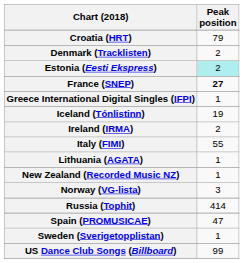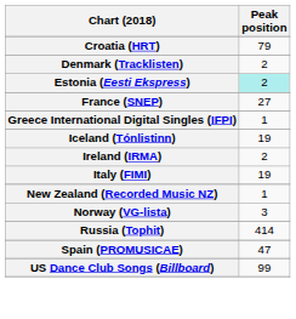France (SNEP) | Peak position: bold -> normal
Italy (FIMI) | Peak position: 55 -> 19
- row: Lithuania (AGATA) | 1
- row: Sweden (Sverigetopplistan) | 1
